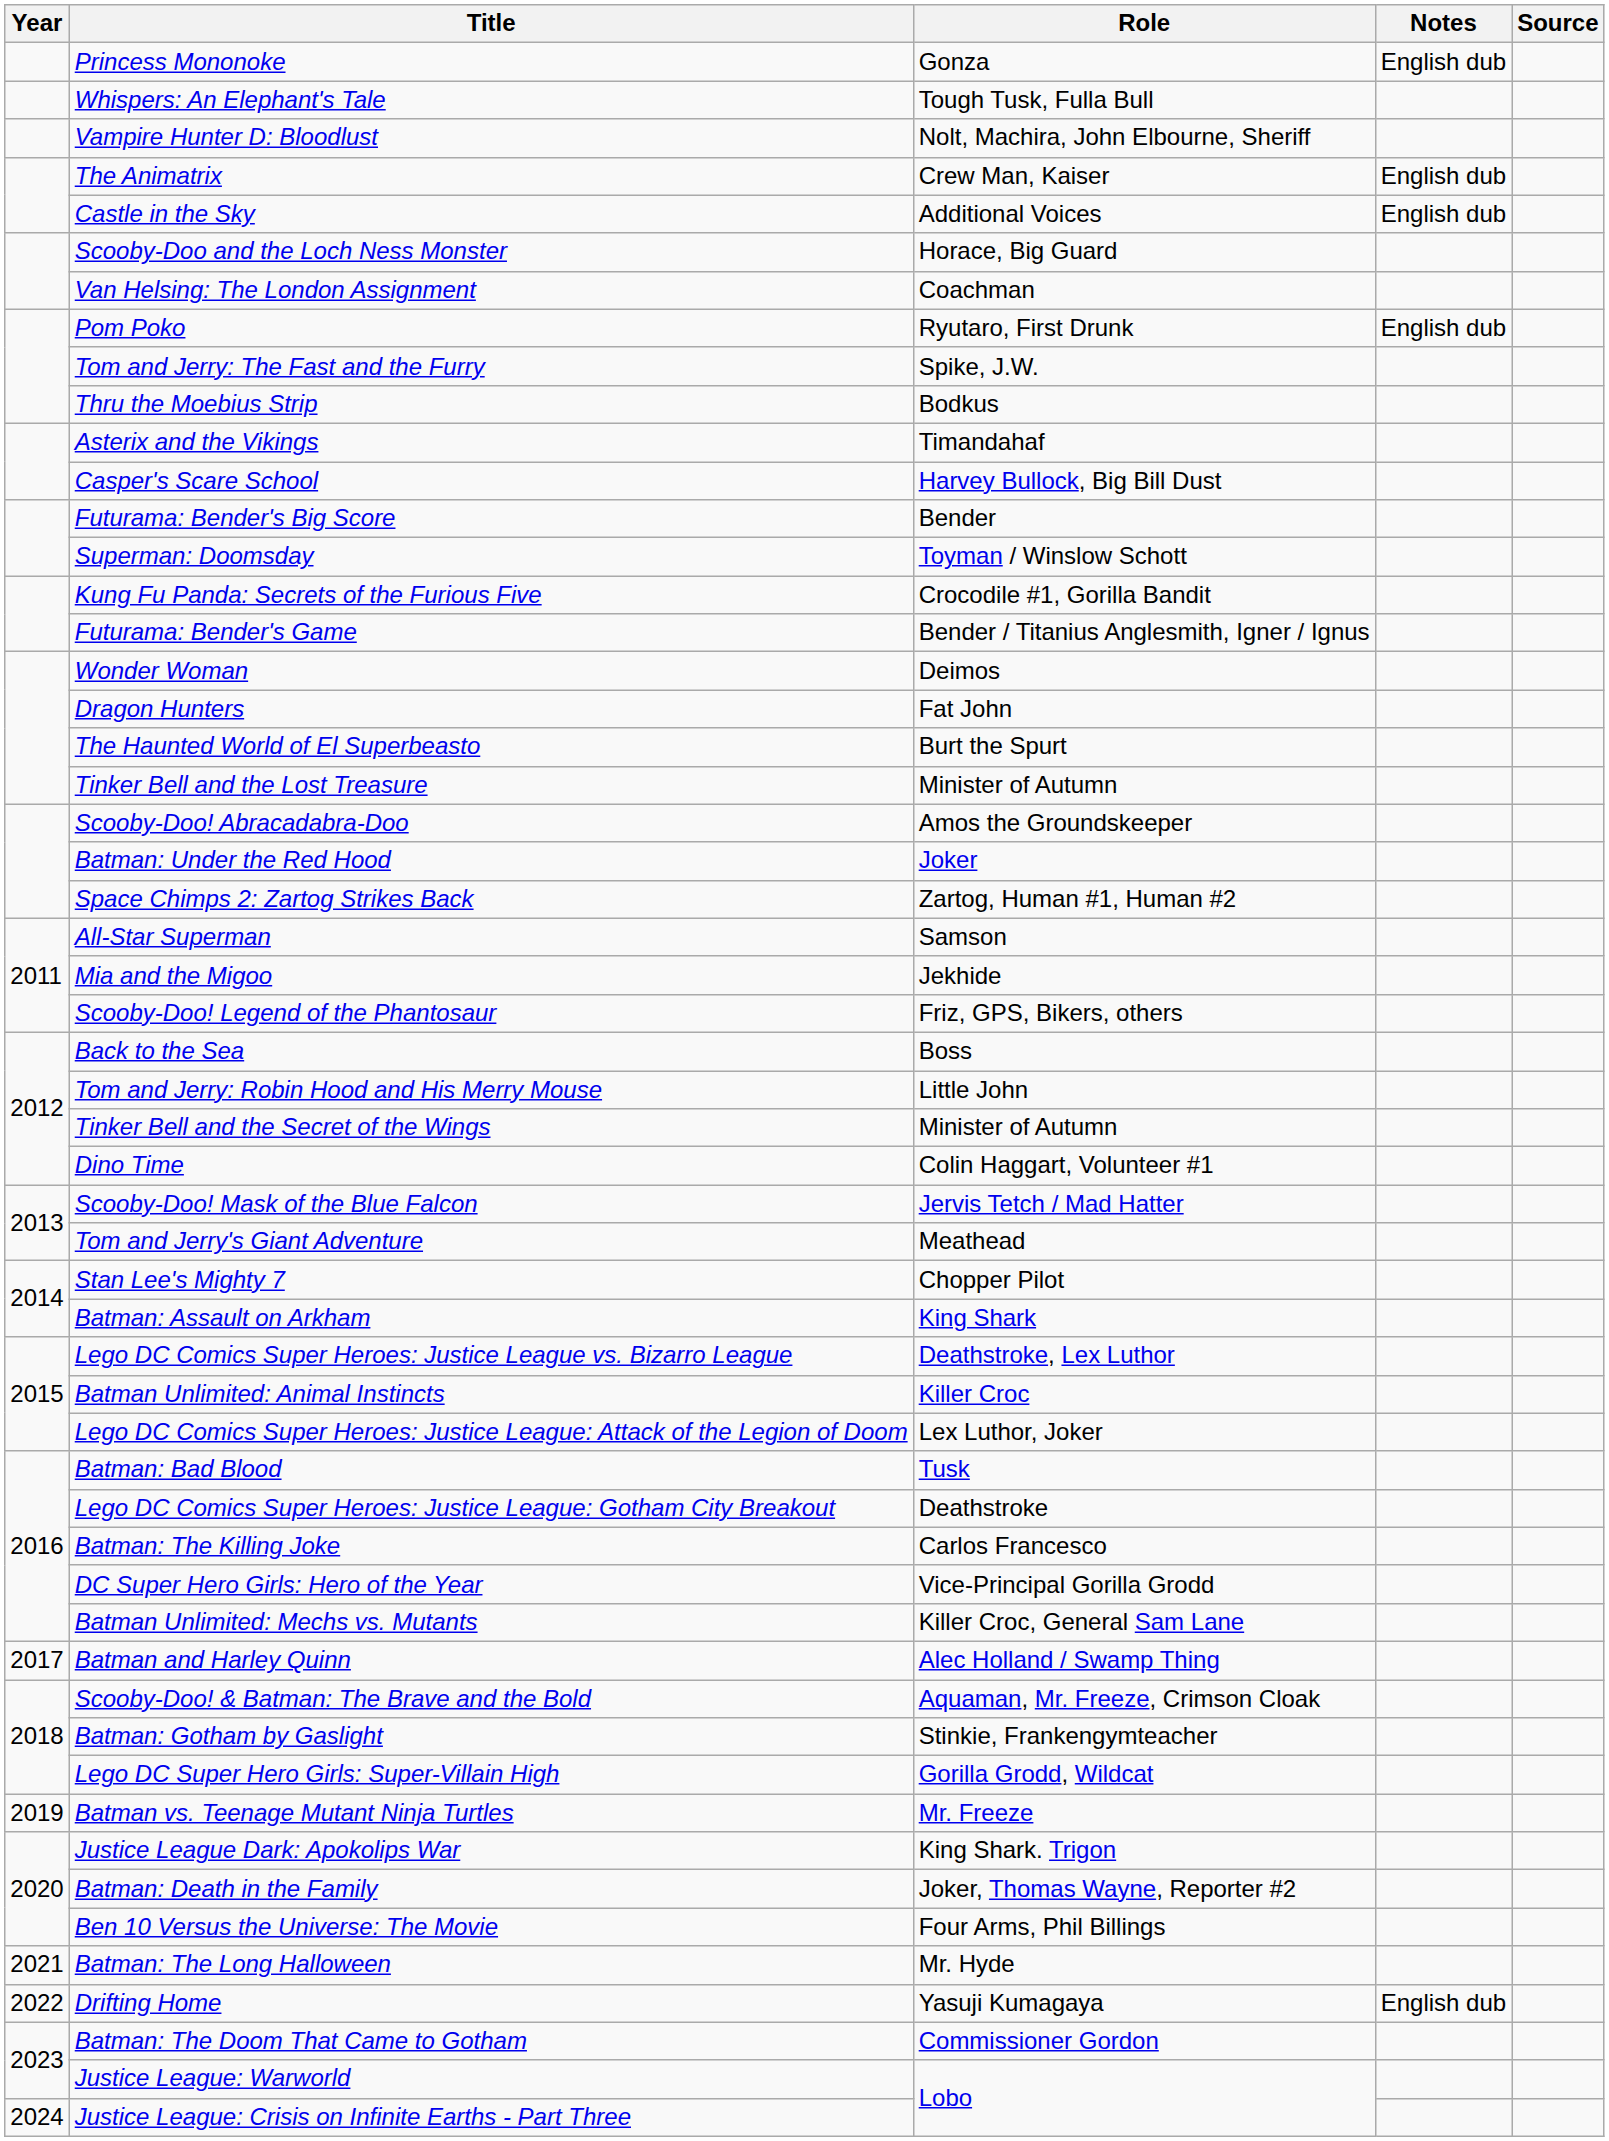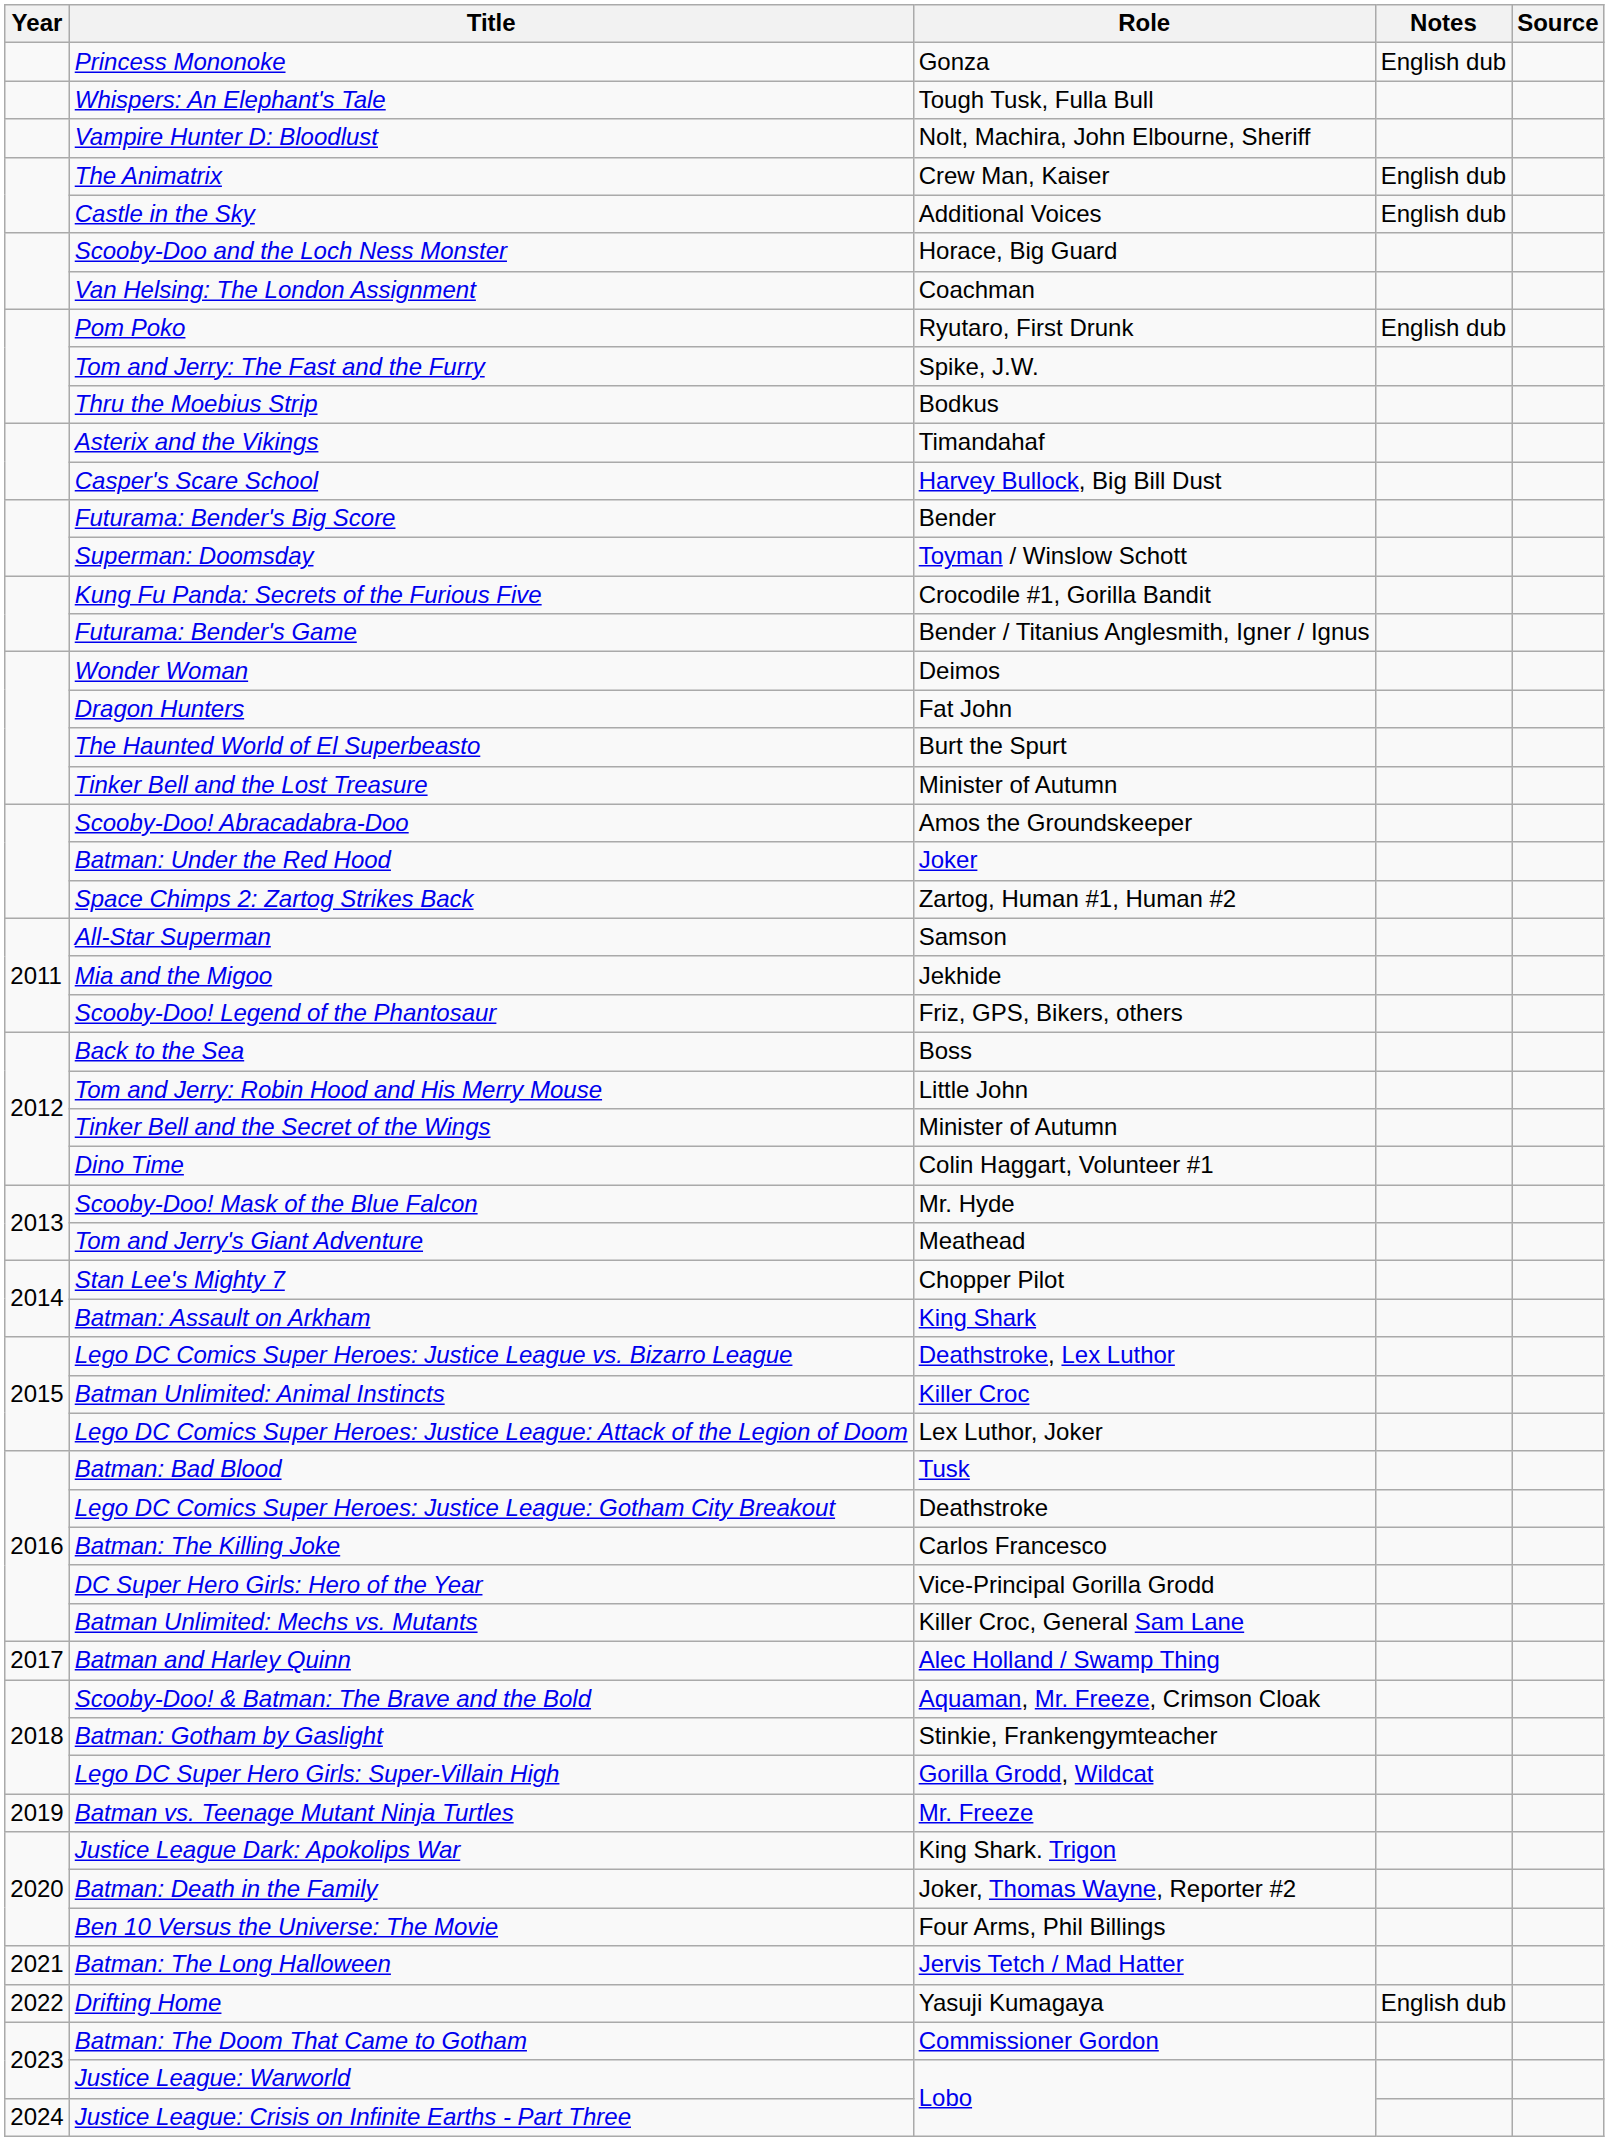Scooby-Doo! Mask of the Blue Falcon | Role: Jervis Tetch / Mad Hatter -> Mr. Hyde
Batman: The Long Halloween | Role: Mr. Hyde -> Jervis Tetch / Mad Hatter
